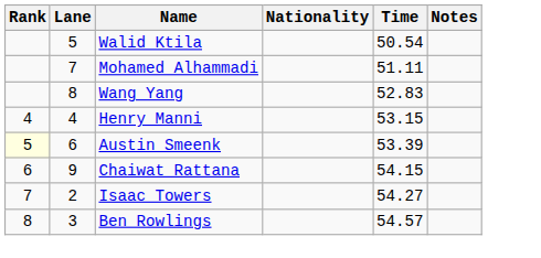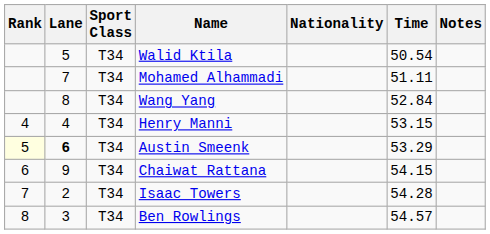+ column: Sport Class | T34 | T34 | T34 | T34 | T34 | T34 | T34 | T34
Wang Yang | Time: 52.83 -> 52.84
Austin Smeenk | Lane: normal -> bold
Austin Smeenk | Time: 53.39 -> 53.29
Isaac Towers | Time: 54.27 -> 54.28
